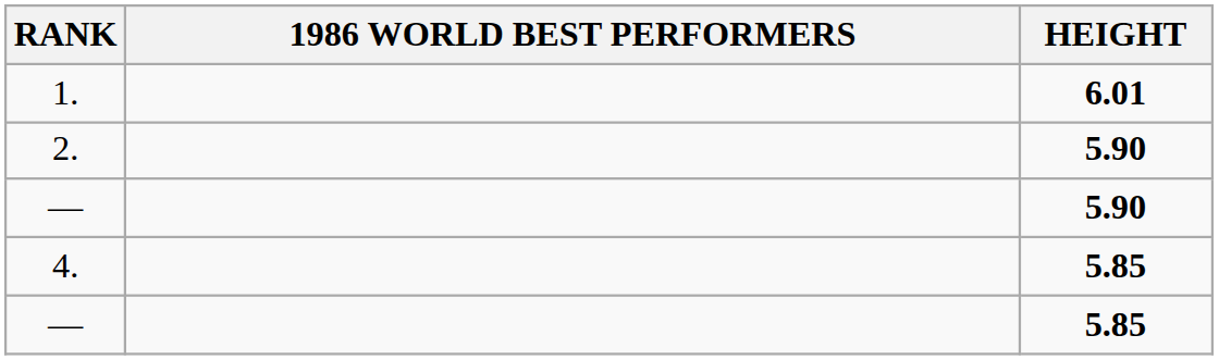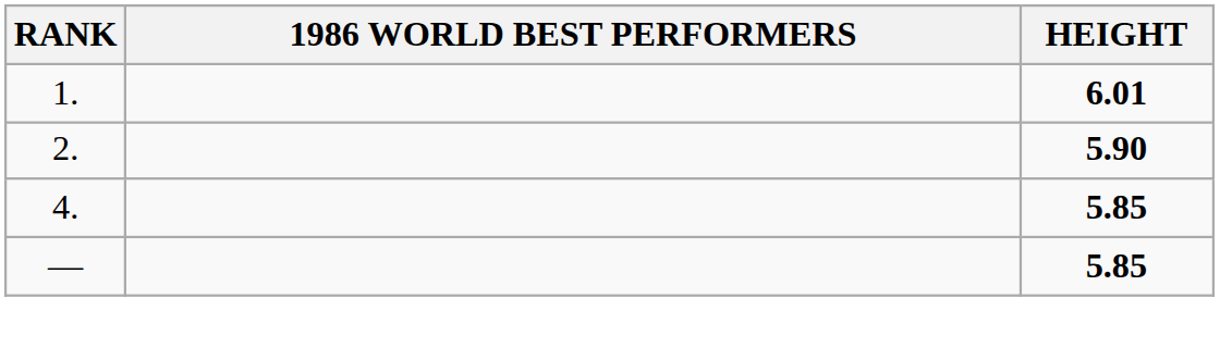- row: — | 5.90
